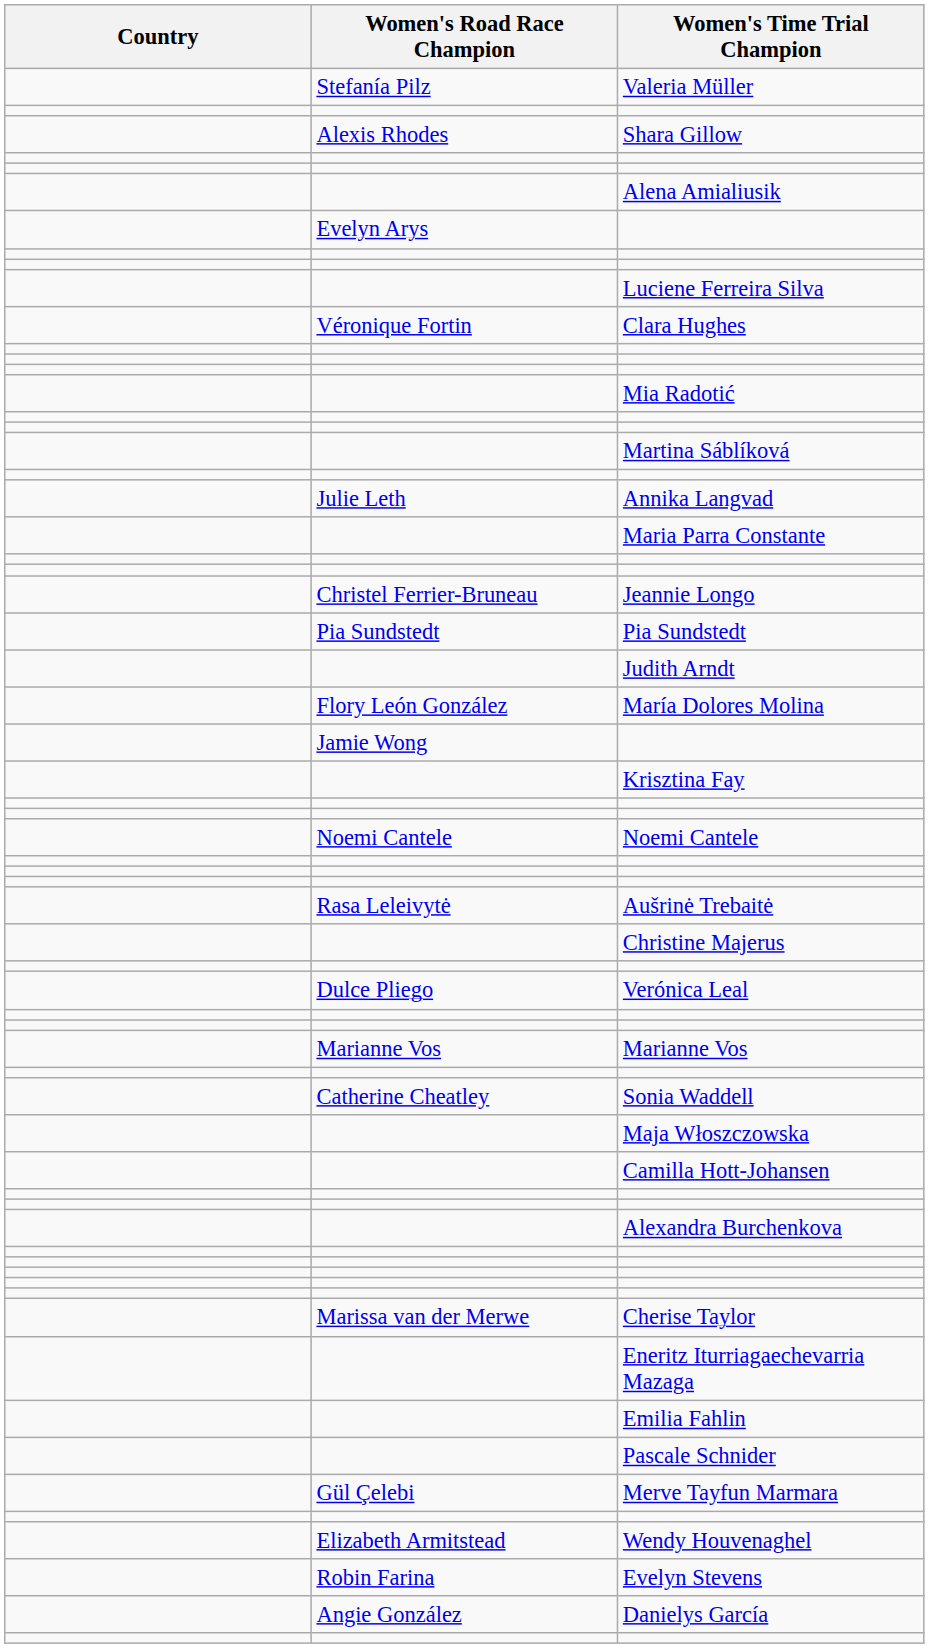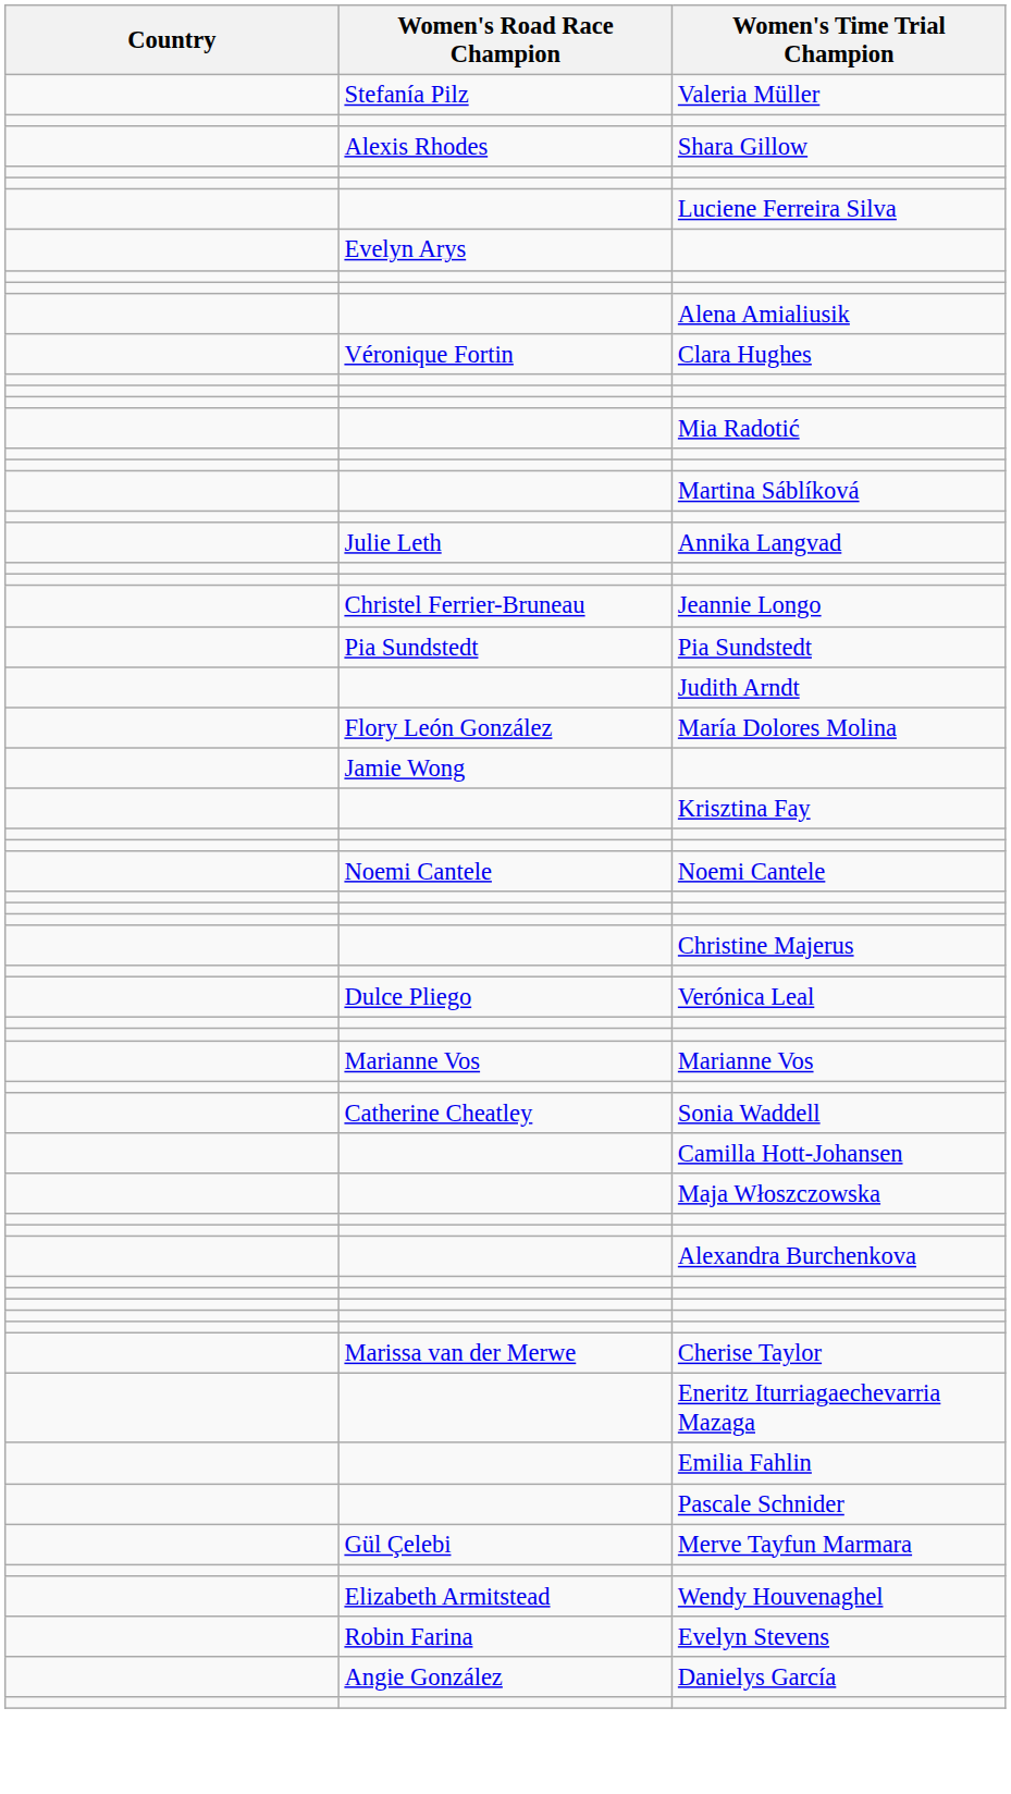rows swapped: Alena Amialiusik <-> Luciene Ferreira Silva
- row: Maria Parra Constante
- row: Rasa Leleivytė | Aušrinė Trebaitė
rows swapped: Camilla Hott-Johansen <-> Maja Włoszczowska
